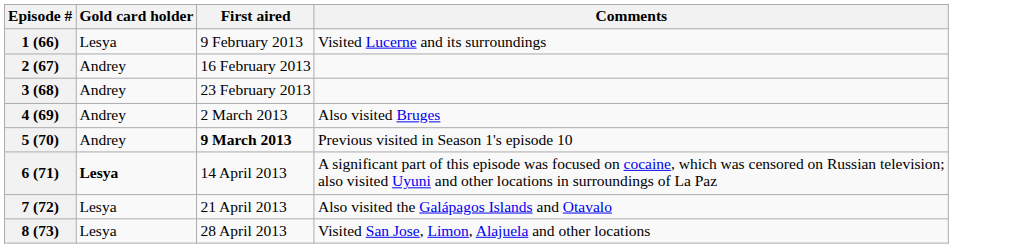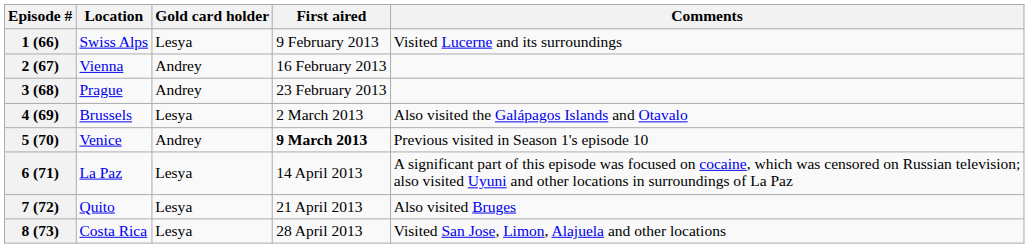+ column: Location | Swiss Alps | Vienna | Prague | Brussels | Venice | La Paz | Quito | Costa Rica
4 (69) | Gold card holder: Andrey -> Lesya
4 (69) | Comments: Also visited Bruges -> Also visited the Galápagos Islands and Otavalo
6 (71) | Gold card holder: bold -> normal
7 (72) | Comments: Also visited the Galápagos Islands and Otavalo -> Also visited Bruges
